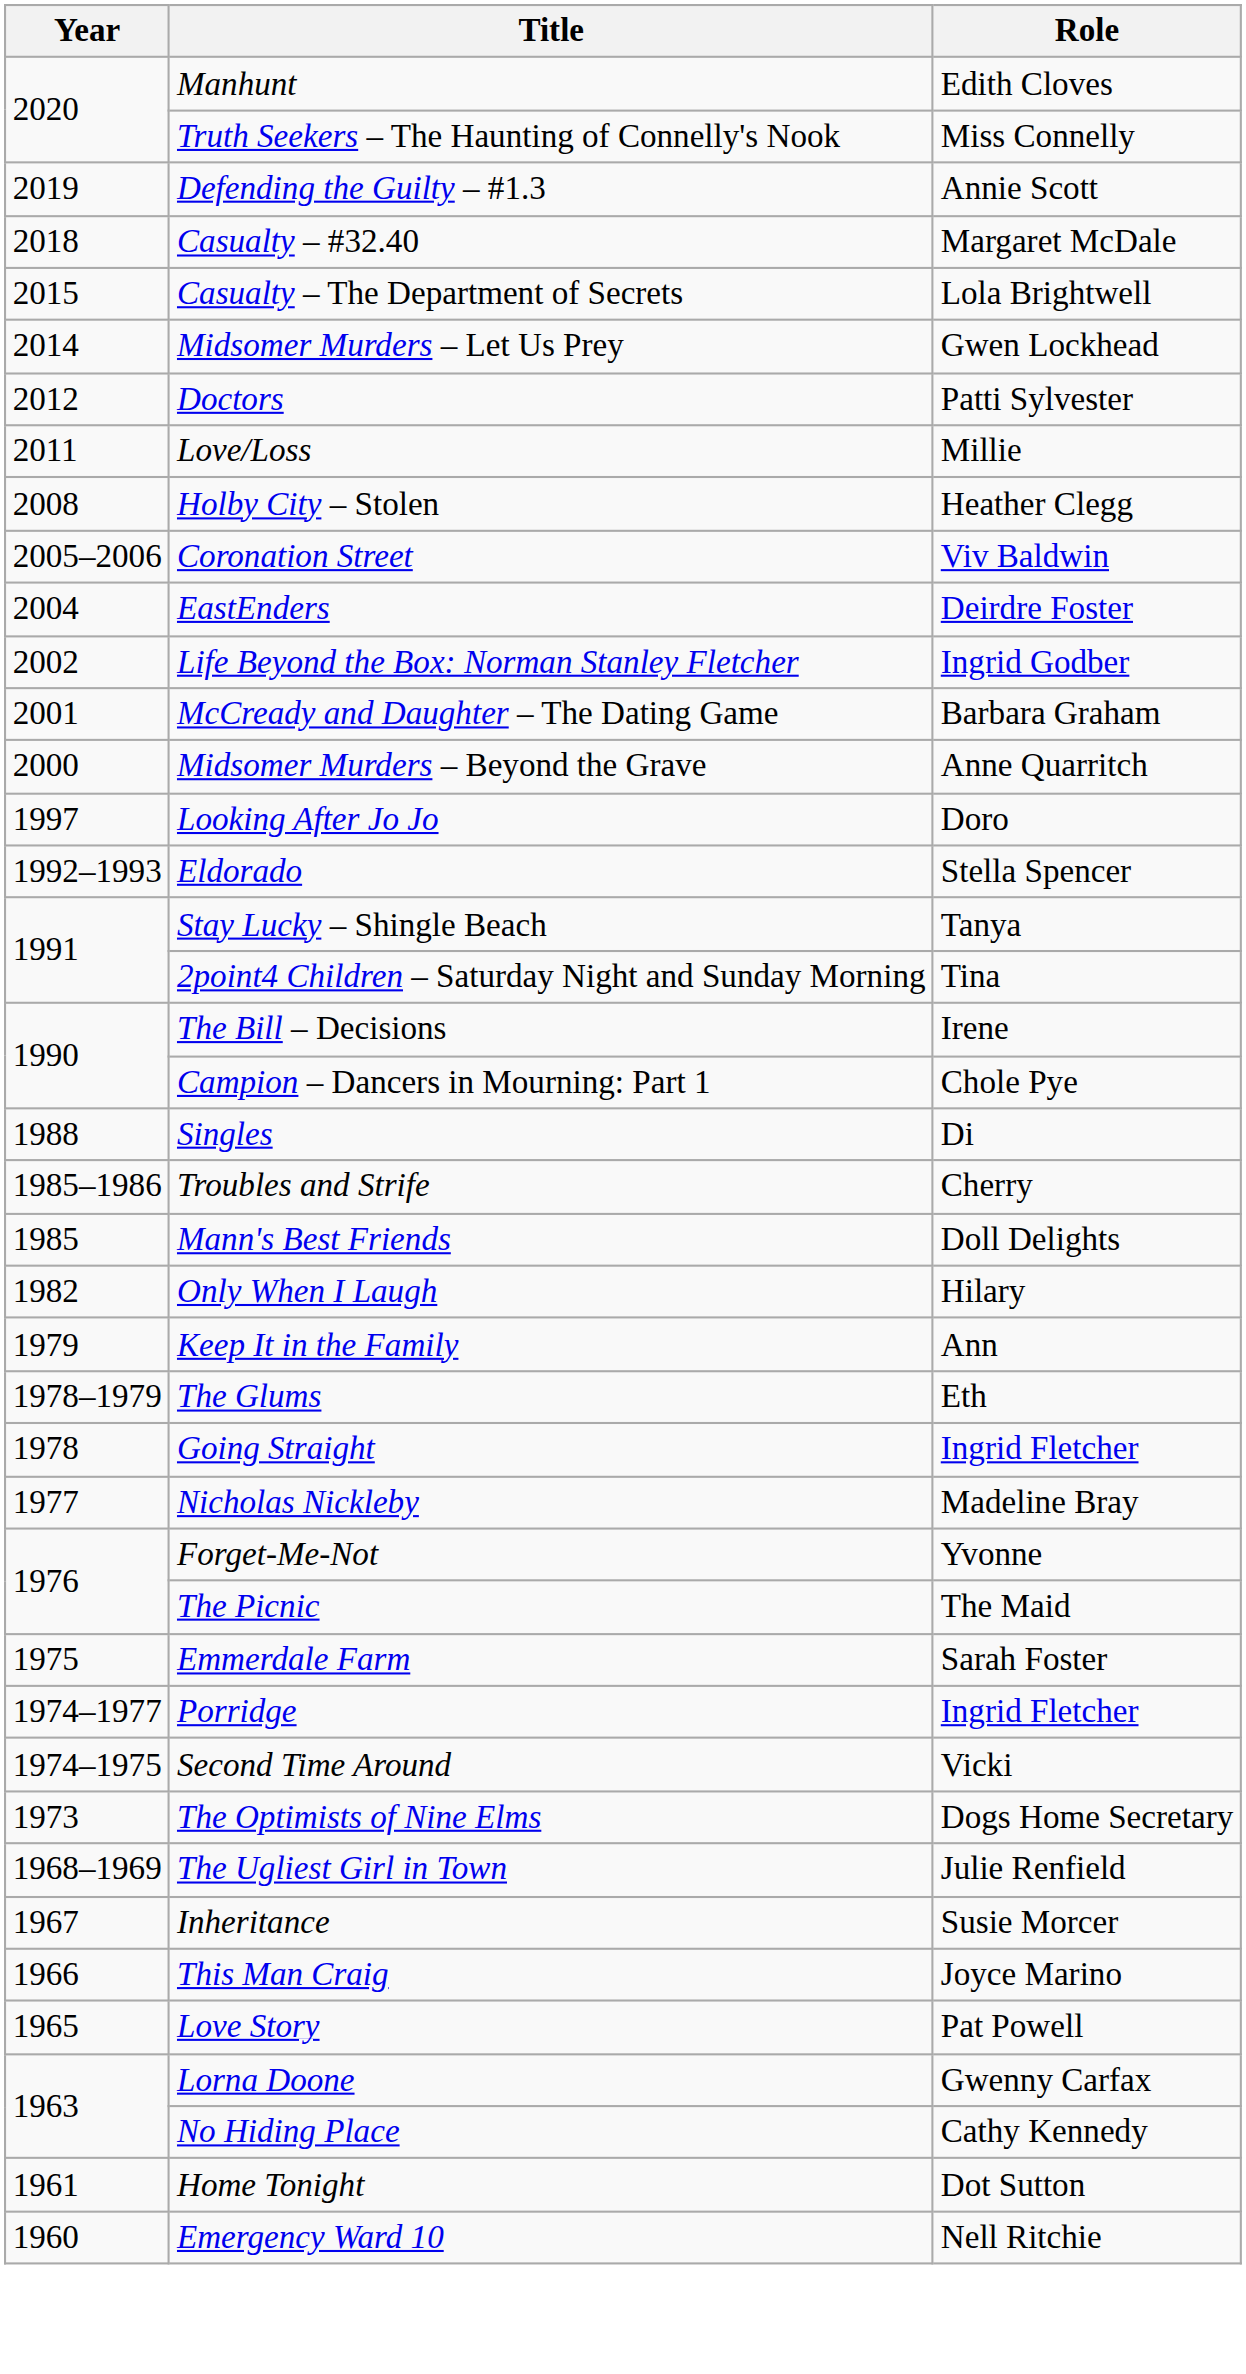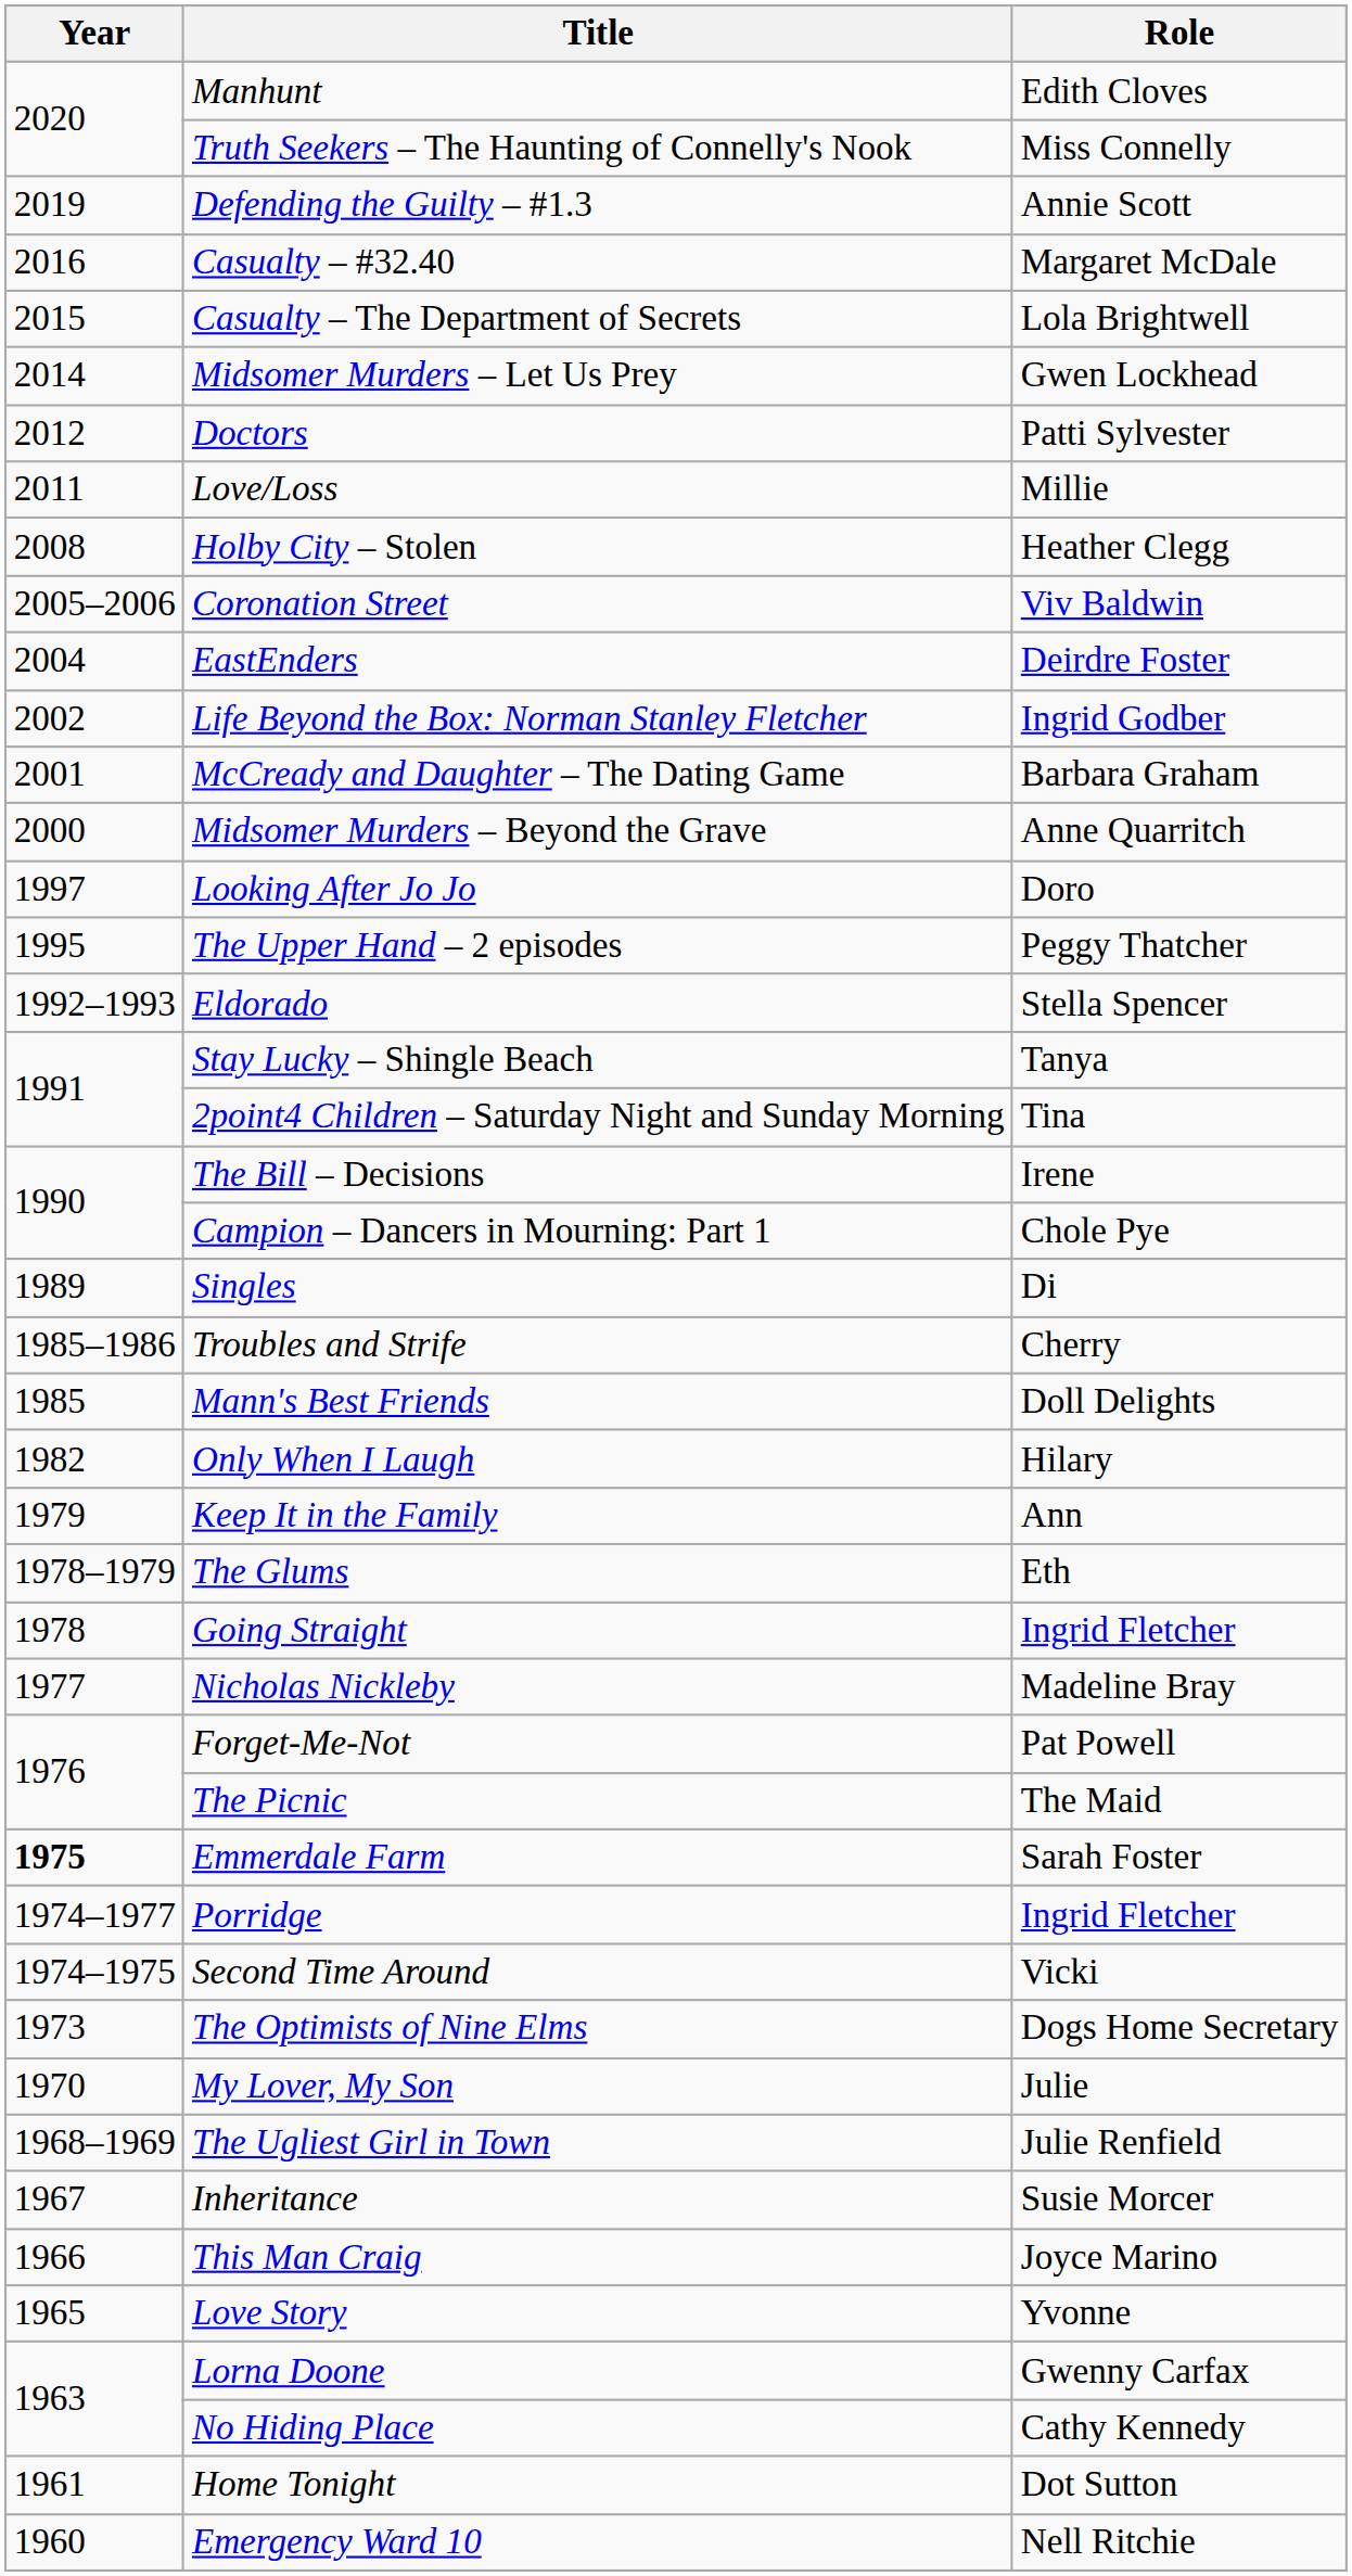Casualty – #32.40 | Year: 2018 -> 2016
+ row: 1995 | The Upper Hand – 2 episodes | Peggy Thatcher
Singles | Year: 1988 -> 1989
Forget-Me-Not | Role: Yvonne -> Pat Powell
Emmerdale Farm | Year: normal -> bold
+ row: 1970 | My Lover, My Son | Julie
Love Story | Role: Pat Powell -> Yvonne
